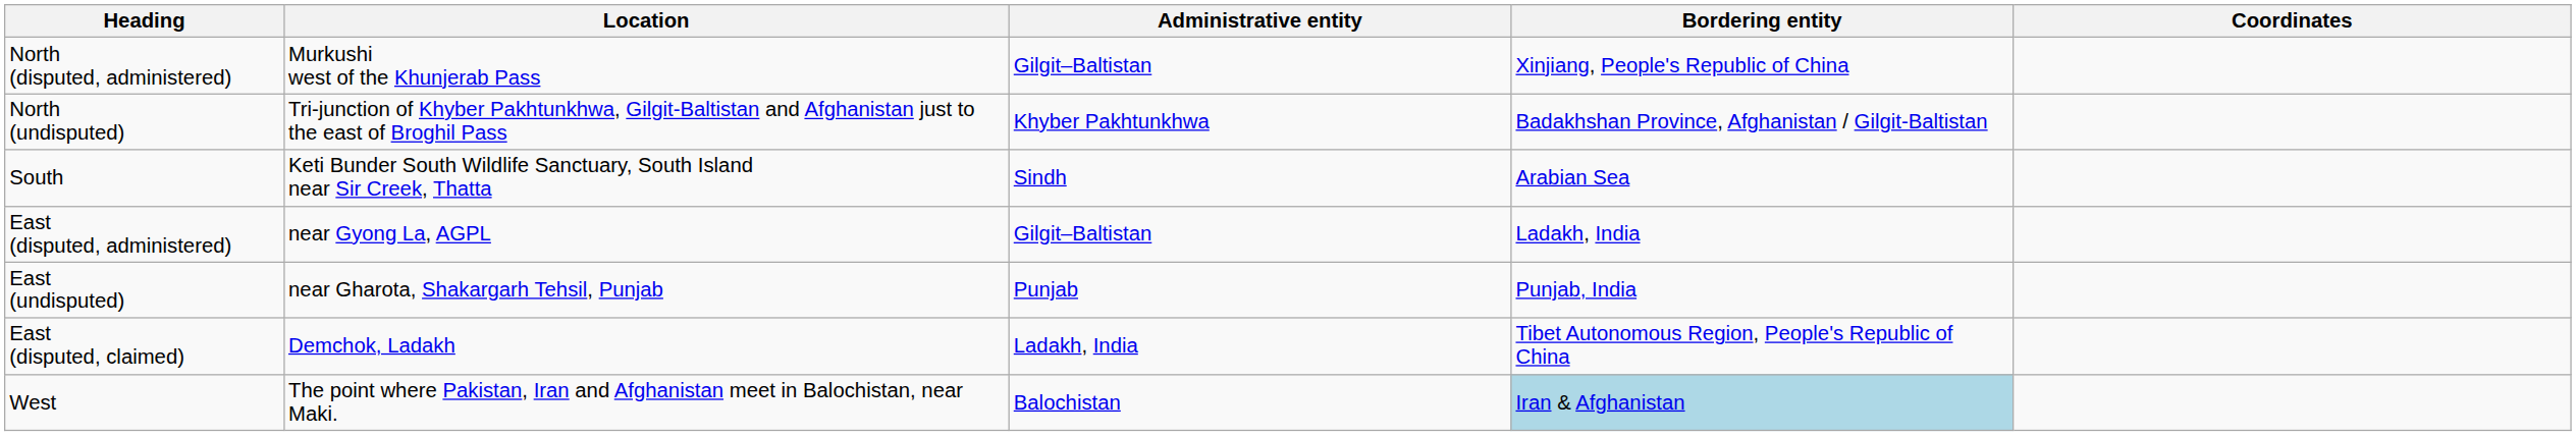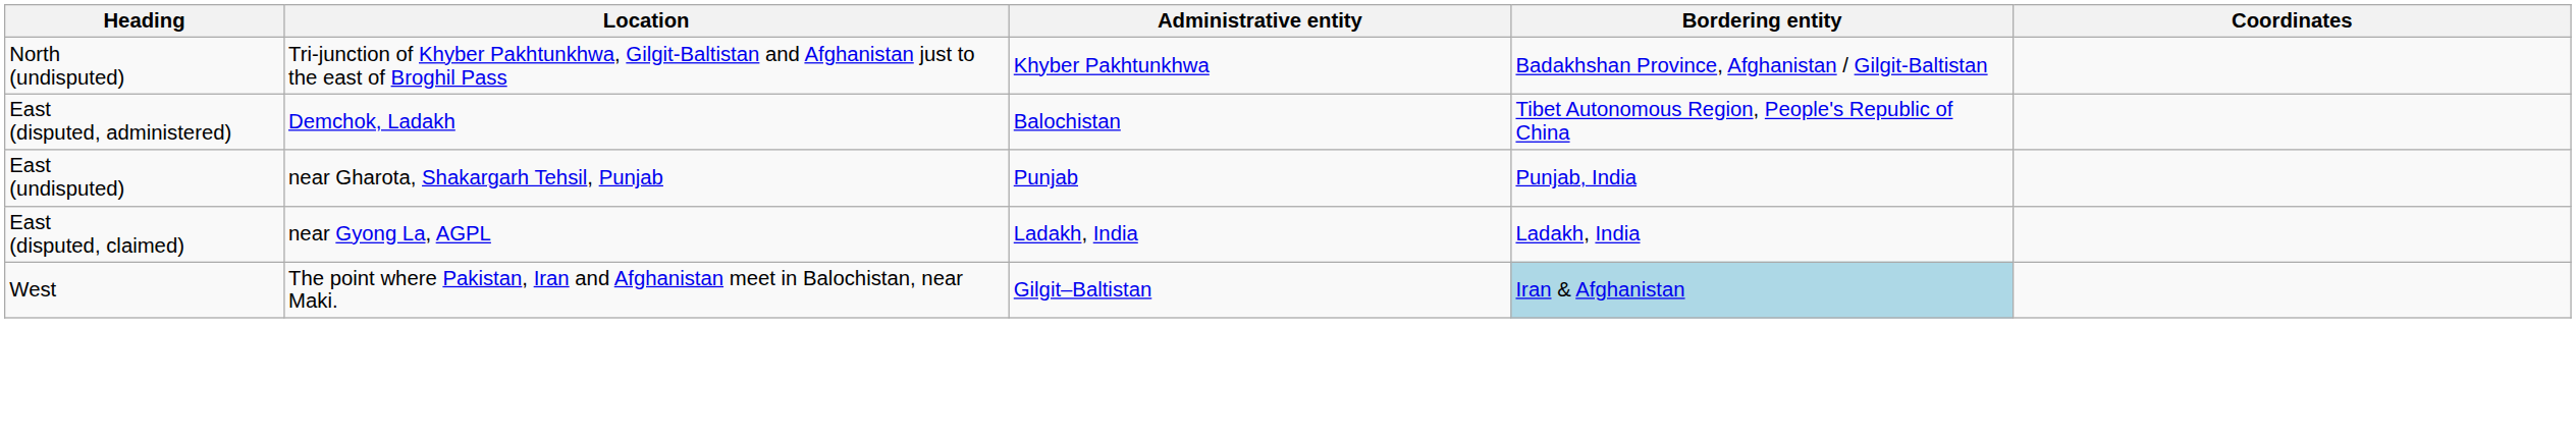- row: North (disputed, administered) | Murkushi west of the Khunjerab Pass | Gilgit–Baltistan | Xinjiang, People's Republic of China
- row: South | Keti Bunder South Wildlife Sanctuary, South Island near Sir Creek, Thatta | Sindh | Arabian Sea
East (disputed, administered) | Location: near Gyong La, AGPL -> Demchok, Ladakh
East (disputed, administered) | Administrative entity: Gilgit–Baltistan -> Balochistan
East (disputed, administered) | Bordering entity: Ladakh, India -> Tibet Autonomous Region, People's Republic of China
East (disputed, claimed) | Location: Demchok, Ladakh -> near Gyong La, AGPL
East (disputed, claimed) | Bordering entity: Tibet Autonomous Region, People's Republic of China -> Ladakh, India
West | Administrative entity: Balochistan -> Gilgit–Baltistan
